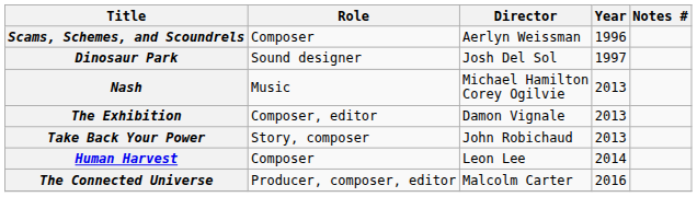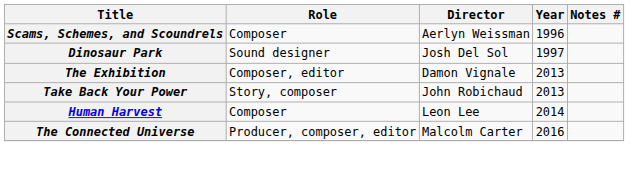- row: Nash | Music | Michael Hamilton Corey Ogilvie | 2013
